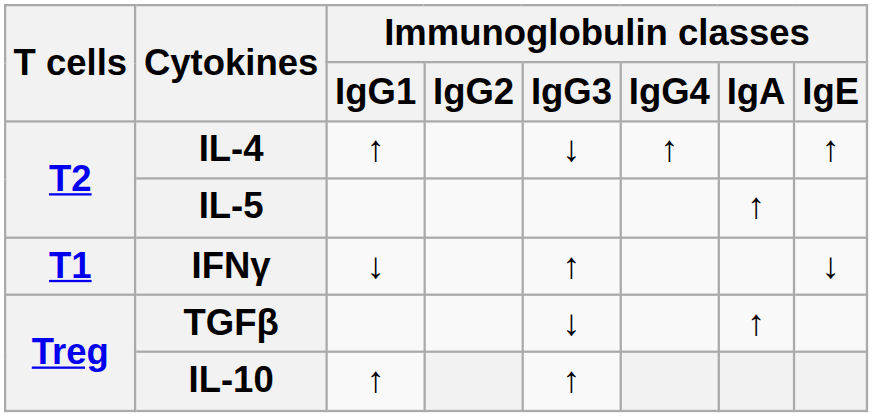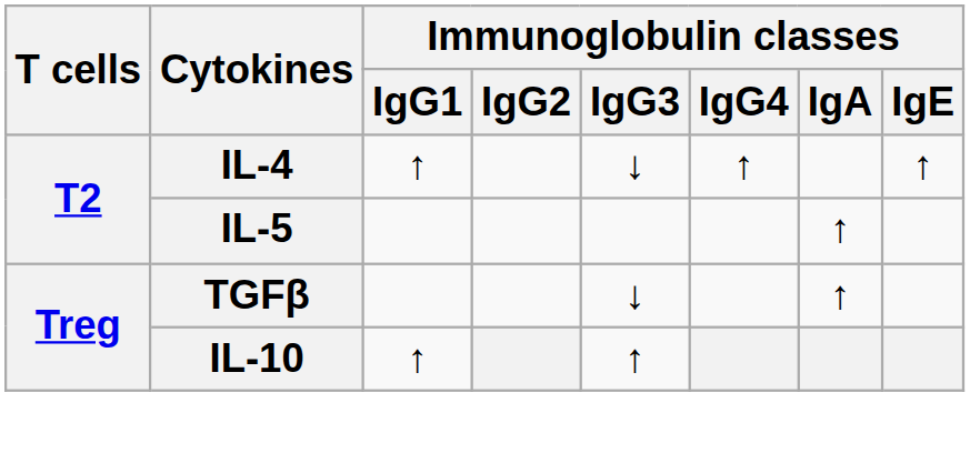- row: T1 | IFNγ | ↓ | ↑ | ↓
